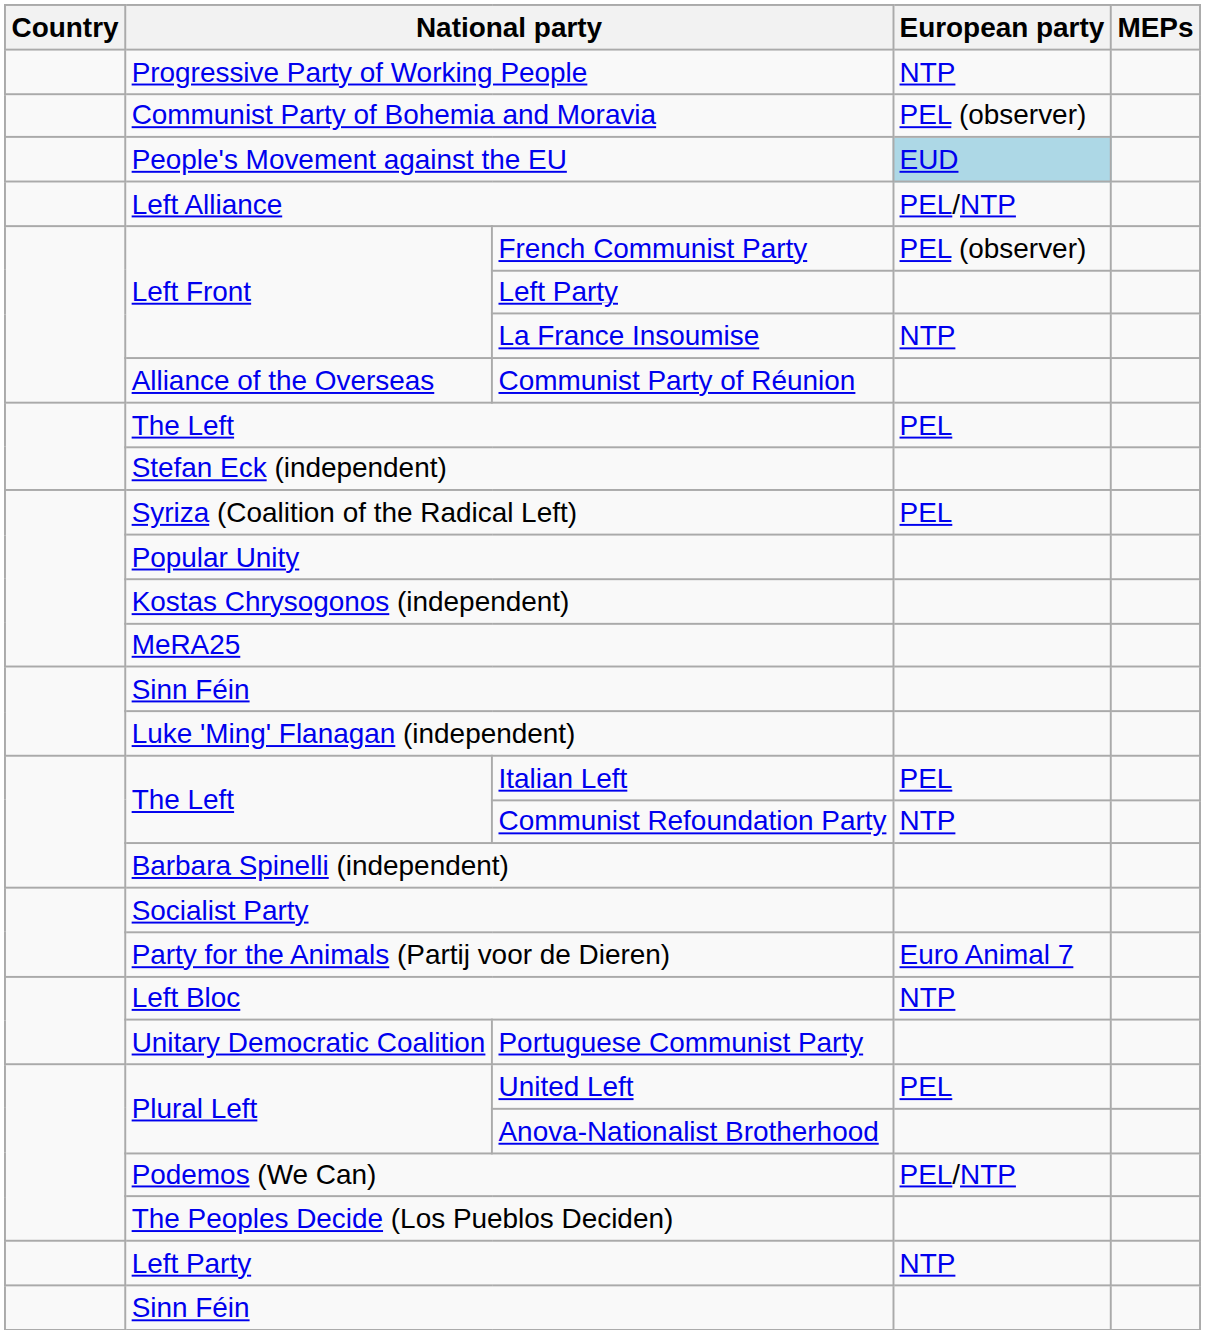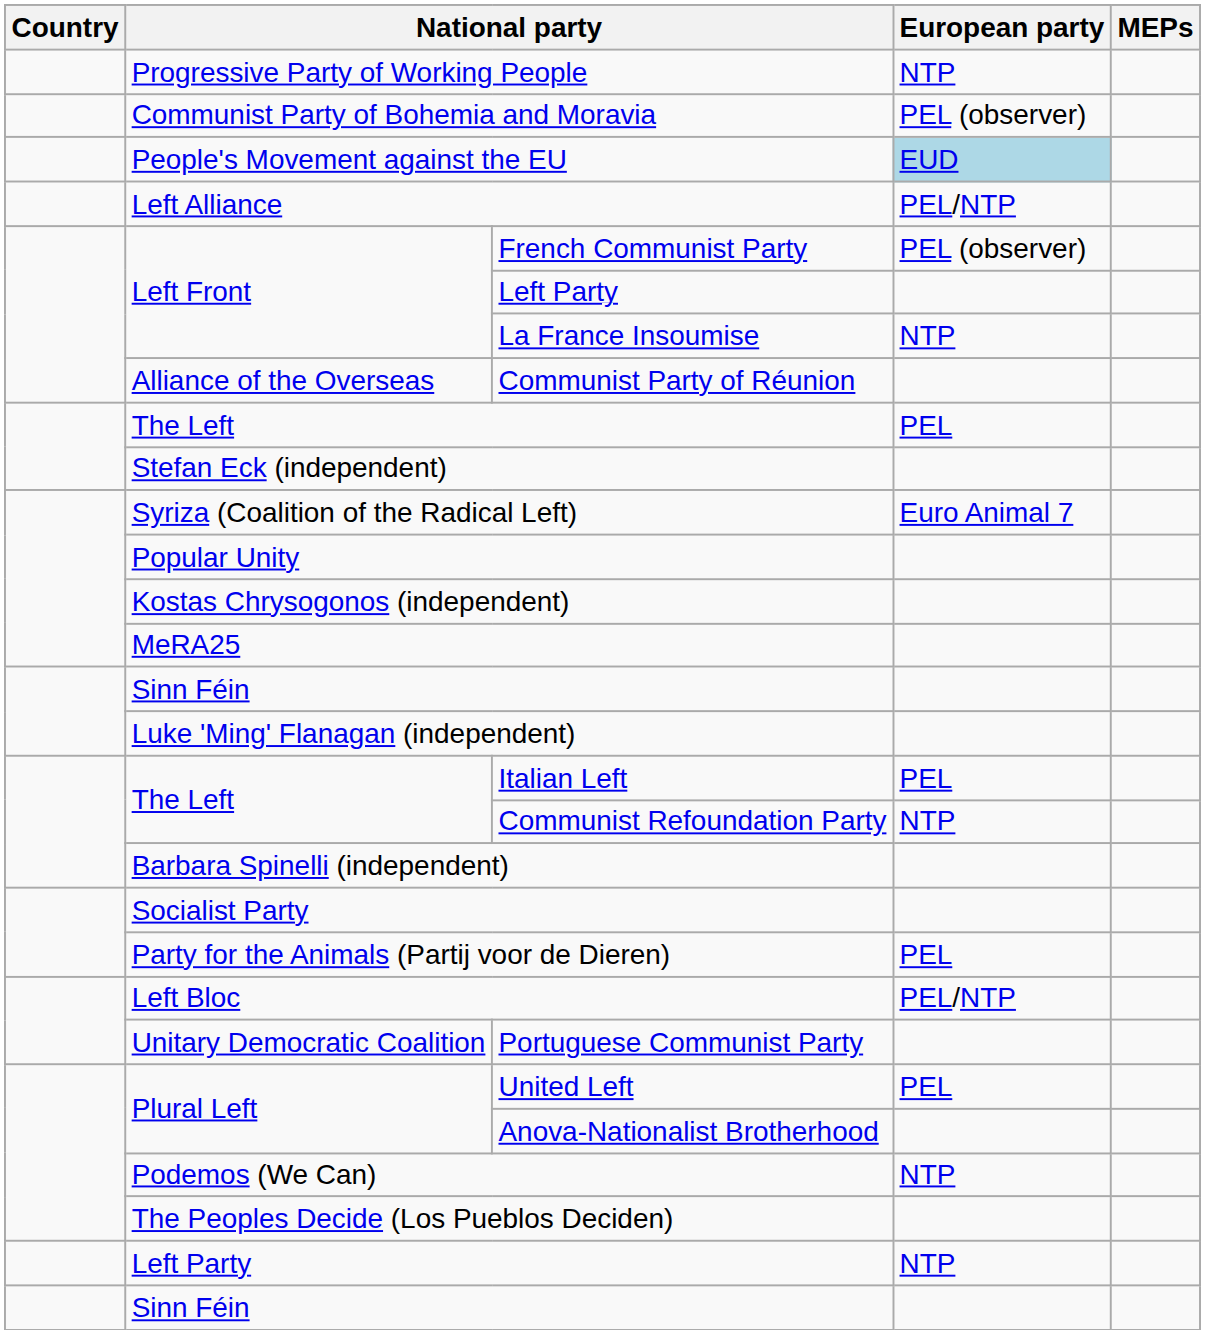Syriza (Coalition of the Radical Left) | European party: PEL -> Euro Animal 7
Party for the Animals (Partij voor de Dieren) | European party: Euro Animal 7 -> PEL
Left Bloc | European party: NTP -> PEL/NTP
Podemos (We Can) | European party: PEL/NTP -> NTP
